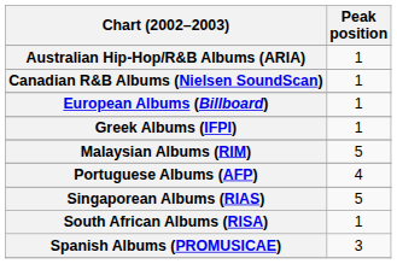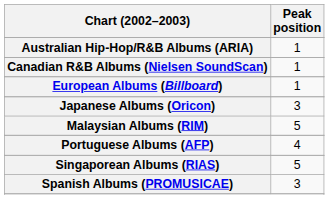- row: Greek Albums (IFPI) | 1
+ row: Japanese Albums (Oricon) | 3
- row: South African Albums (RISA) | 1
